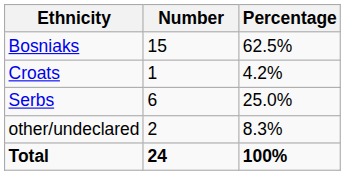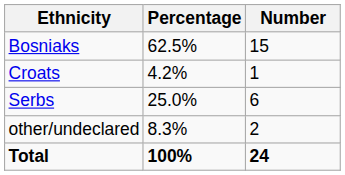columns swapped: Number <-> Percentage
